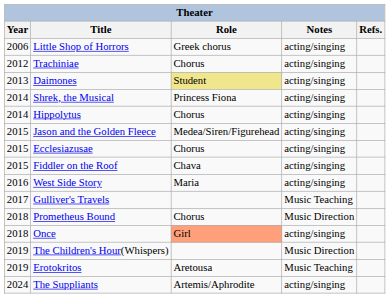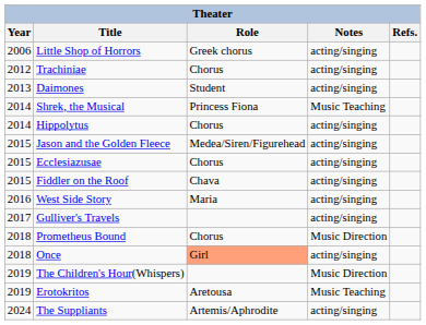Daimones | Role: khaki background -> no background
Shrek, the Musical | Notes: acting/singing -> Music Teaching
Gulliver's Travels | Notes: Music Teaching -> acting/singing
